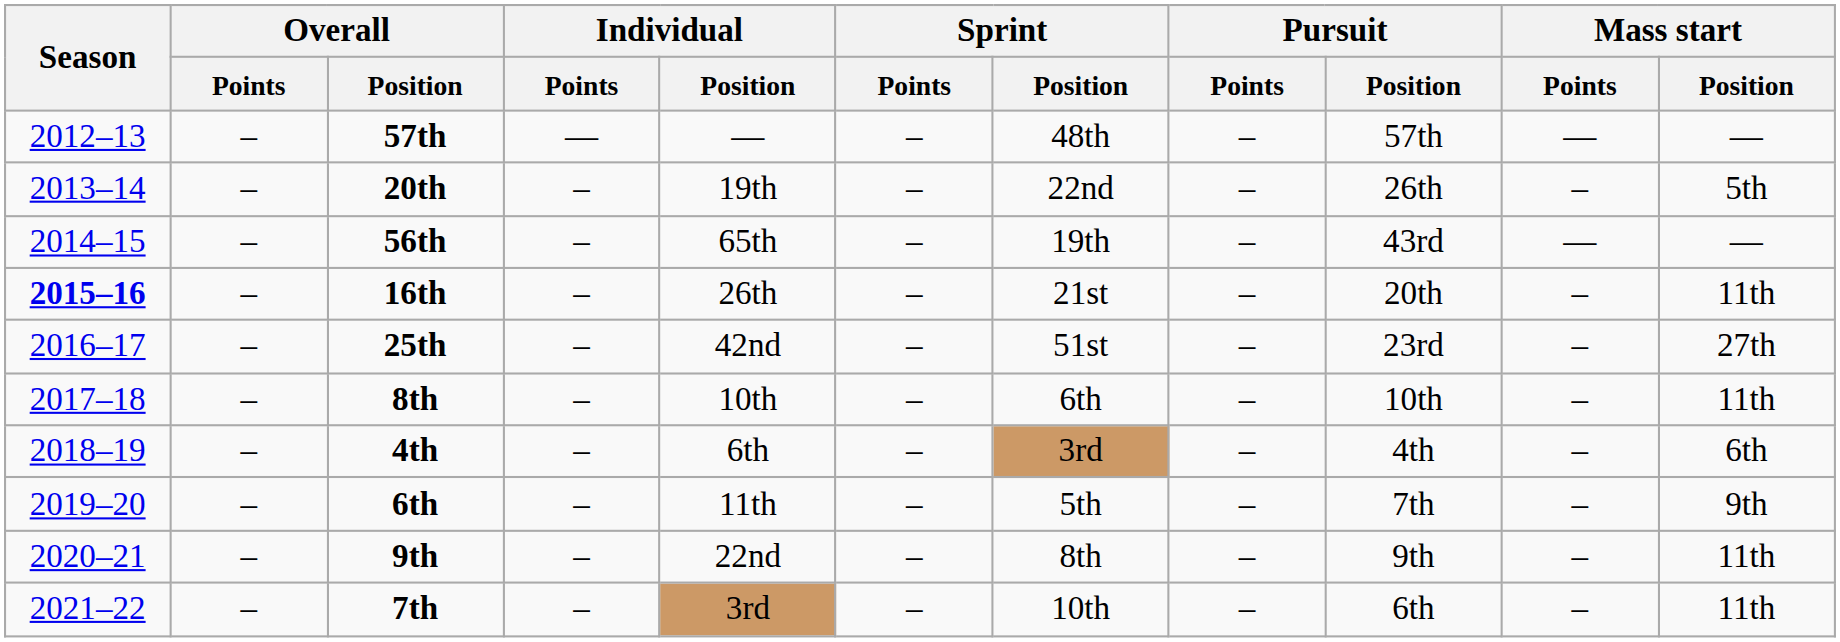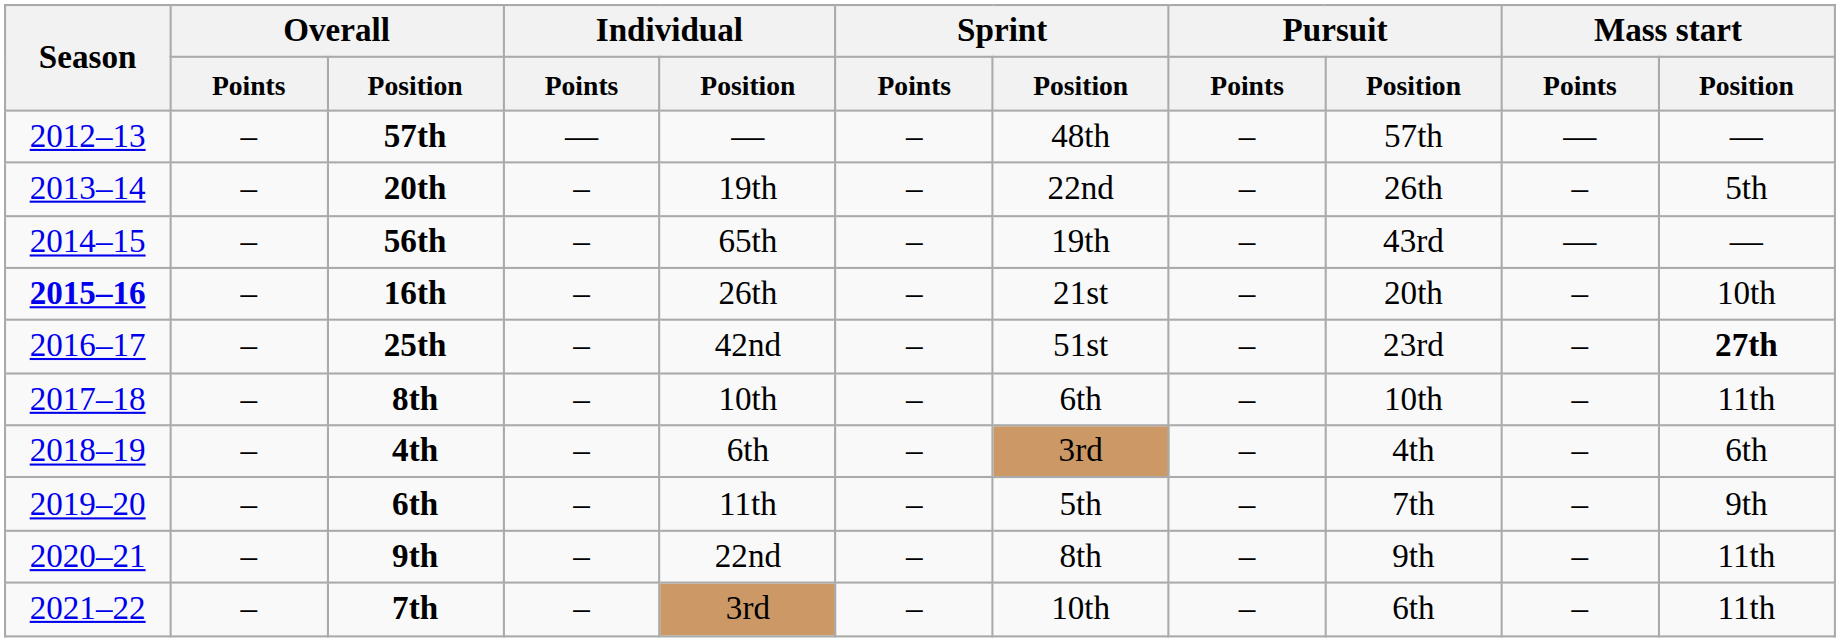16th | Mass start / Position: 11th -> 10th
25th | Mass start / Position: normal -> bold
